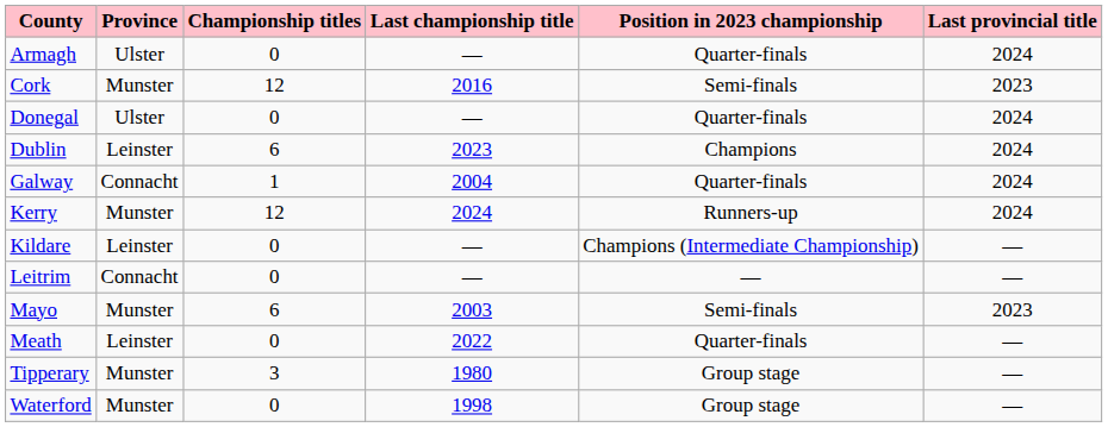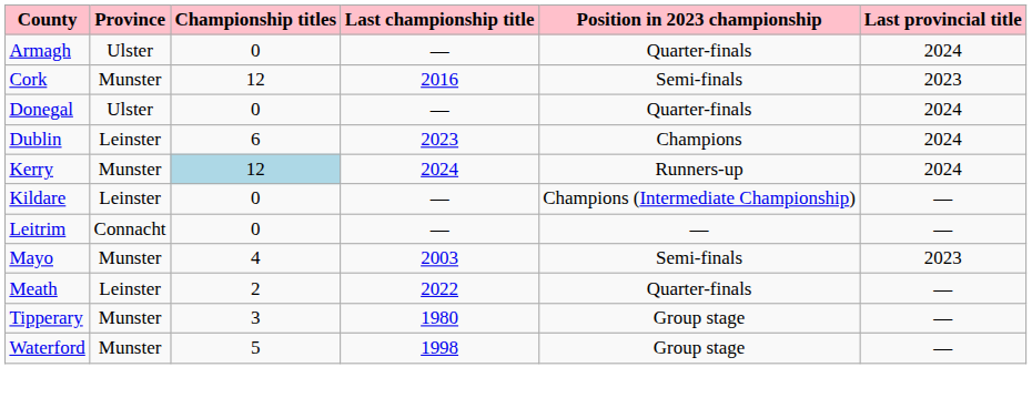- row: Galway | Connacht | 1 | 2004 | Quarter-finals | 2024
Kerry | Championship titles: no background -> lightblue background
Mayo | Championship titles: 6 -> 4
Meath | Championship titles: 0 -> 2
Waterford | Championship titles: 0 -> 5
